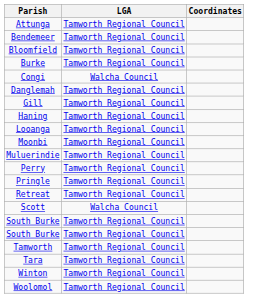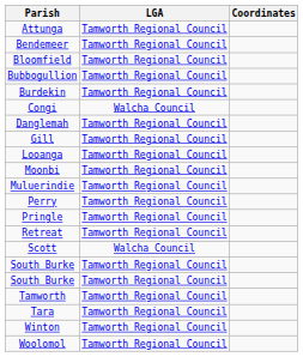+ row: Bubbogullion | Tamworth Regional Council
+ row: Burdekin | Tamworth Regional Council
- row: Burke | Tamworth Regional Council
- row: Haning | Tamworth Regional Council
